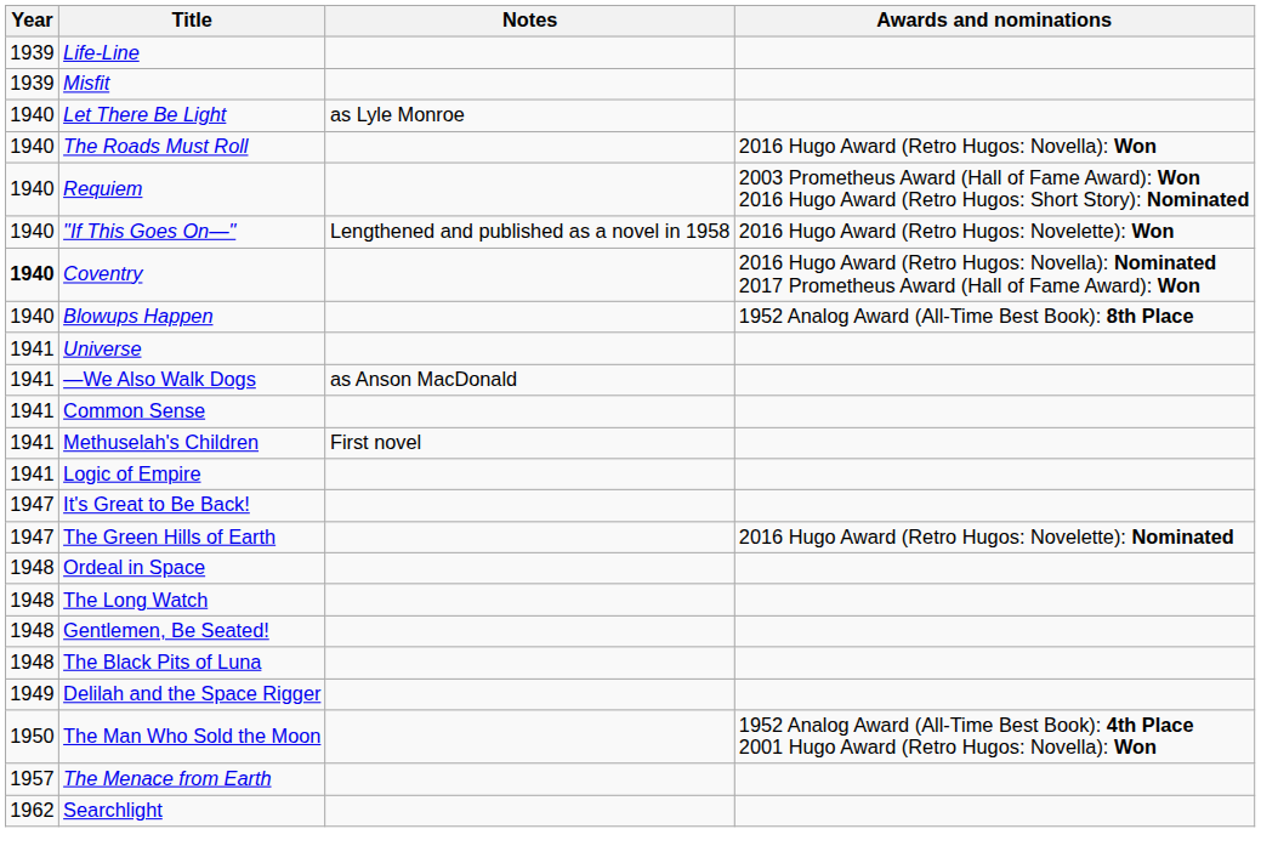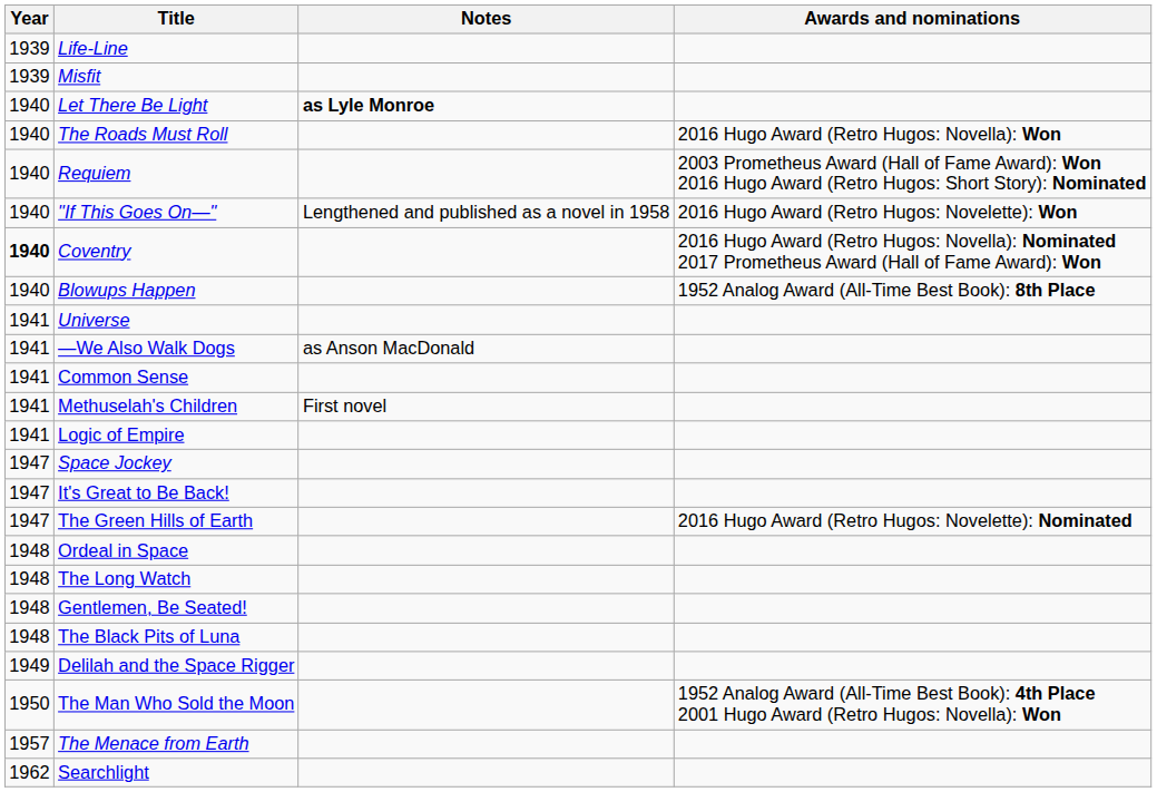Let There Be Light | Notes: normal -> bold
+ row: 1947 | Space Jockey
